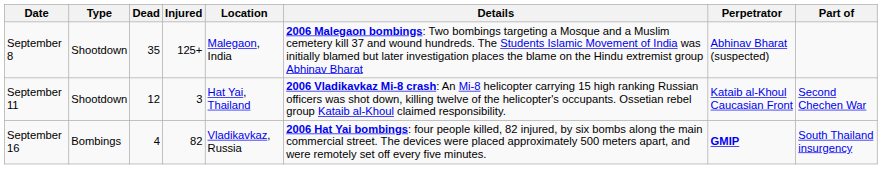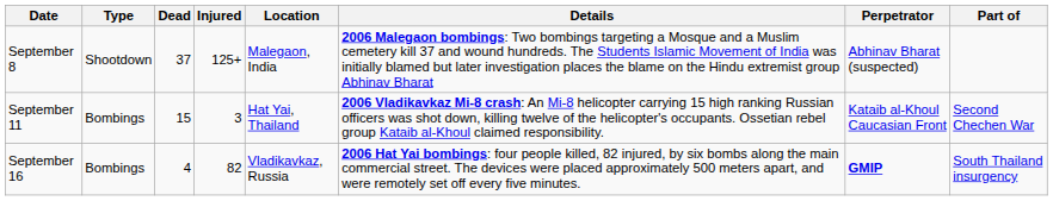September 8 | Dead: 35 -> 37
September 11 | Type: Shootdown -> Bombings
September 11 | Dead: 12 -> 15
